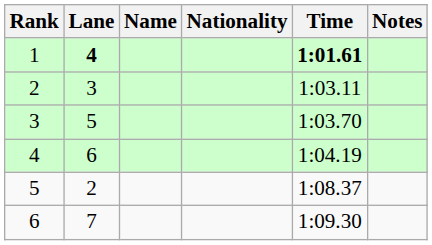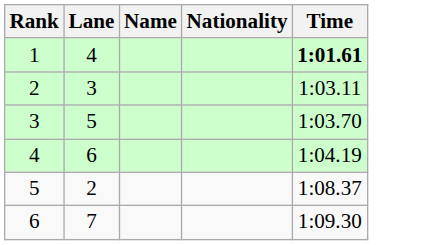- column: Notes
1 | Lane: bold -> normal
